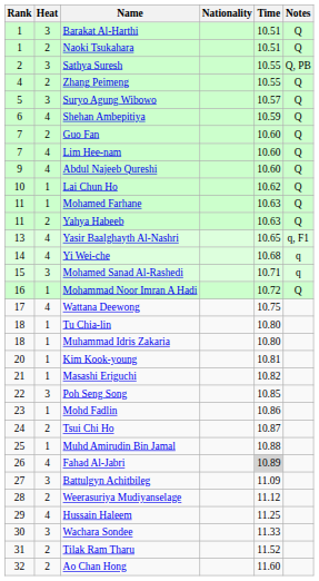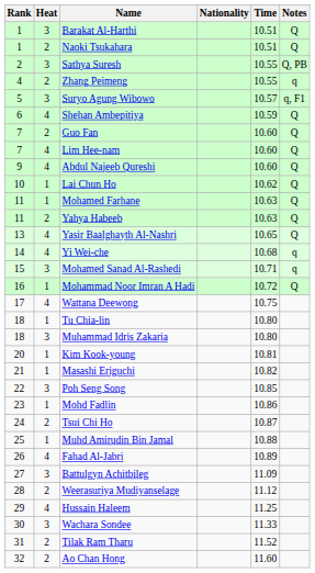Zhang Peimeng | Notes: Q -> q
Suryo Agung Wibowo | Notes: Q -> q, F1
Yasir Baalghayth Al-Nashri | Notes: q, F1 -> Q
Muhammad Idris Zakaria | Heat: 1 -> 3
Fahad Al-Jabri | Time: lightgrey background -> no background
